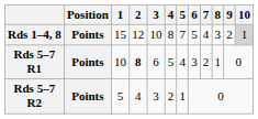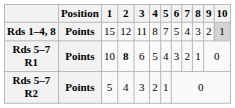Rds 1–4, 8 | 3: 10 -> 11
